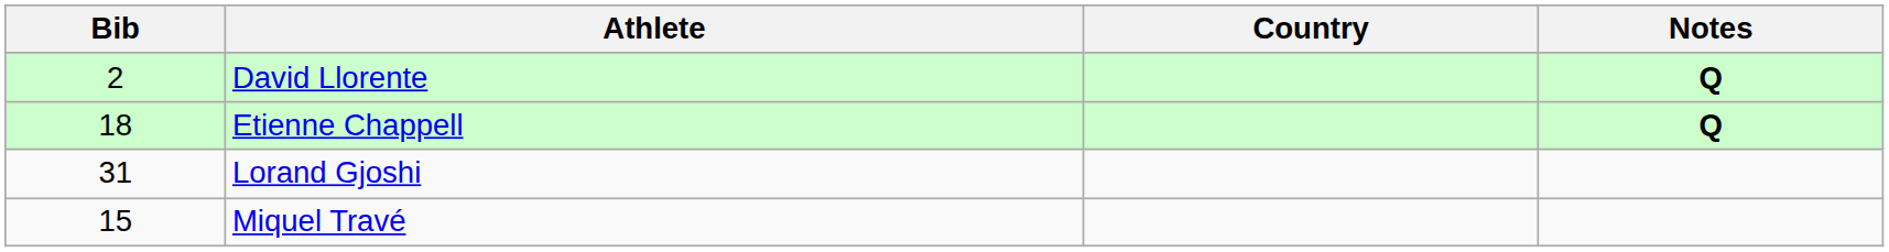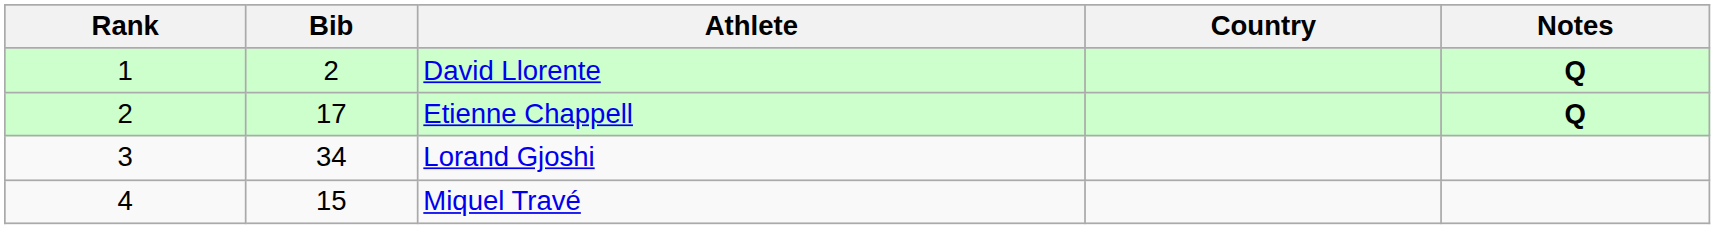+ column: Rank | 1 | 2 | 3 | 4
Etienne Chappell | Bib: 18 -> 17
Lorand Gjoshi | Bib: 31 -> 34
